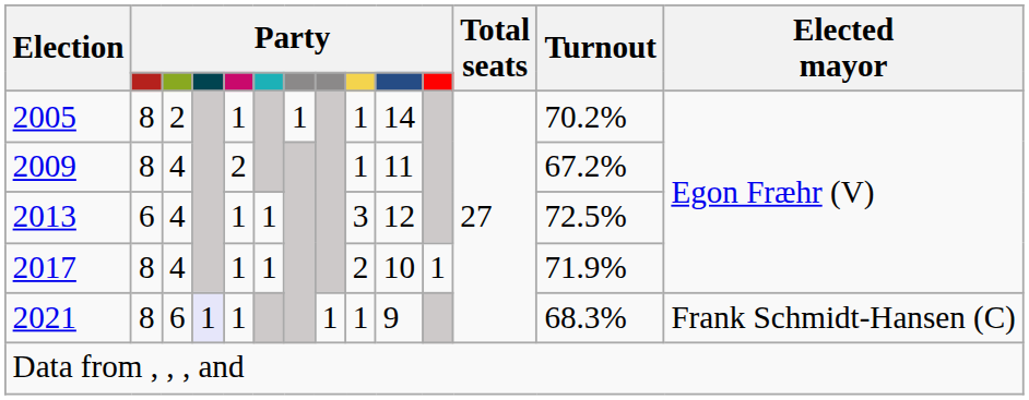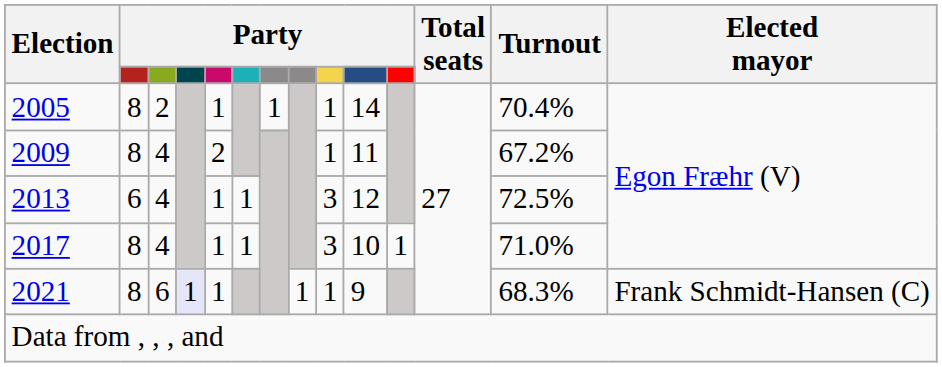2005 | Turnout: 70.2% -> 70.4%
2017 | column 9: 2 -> 3
2017 | Turnout: 71.9% -> 71.0%
